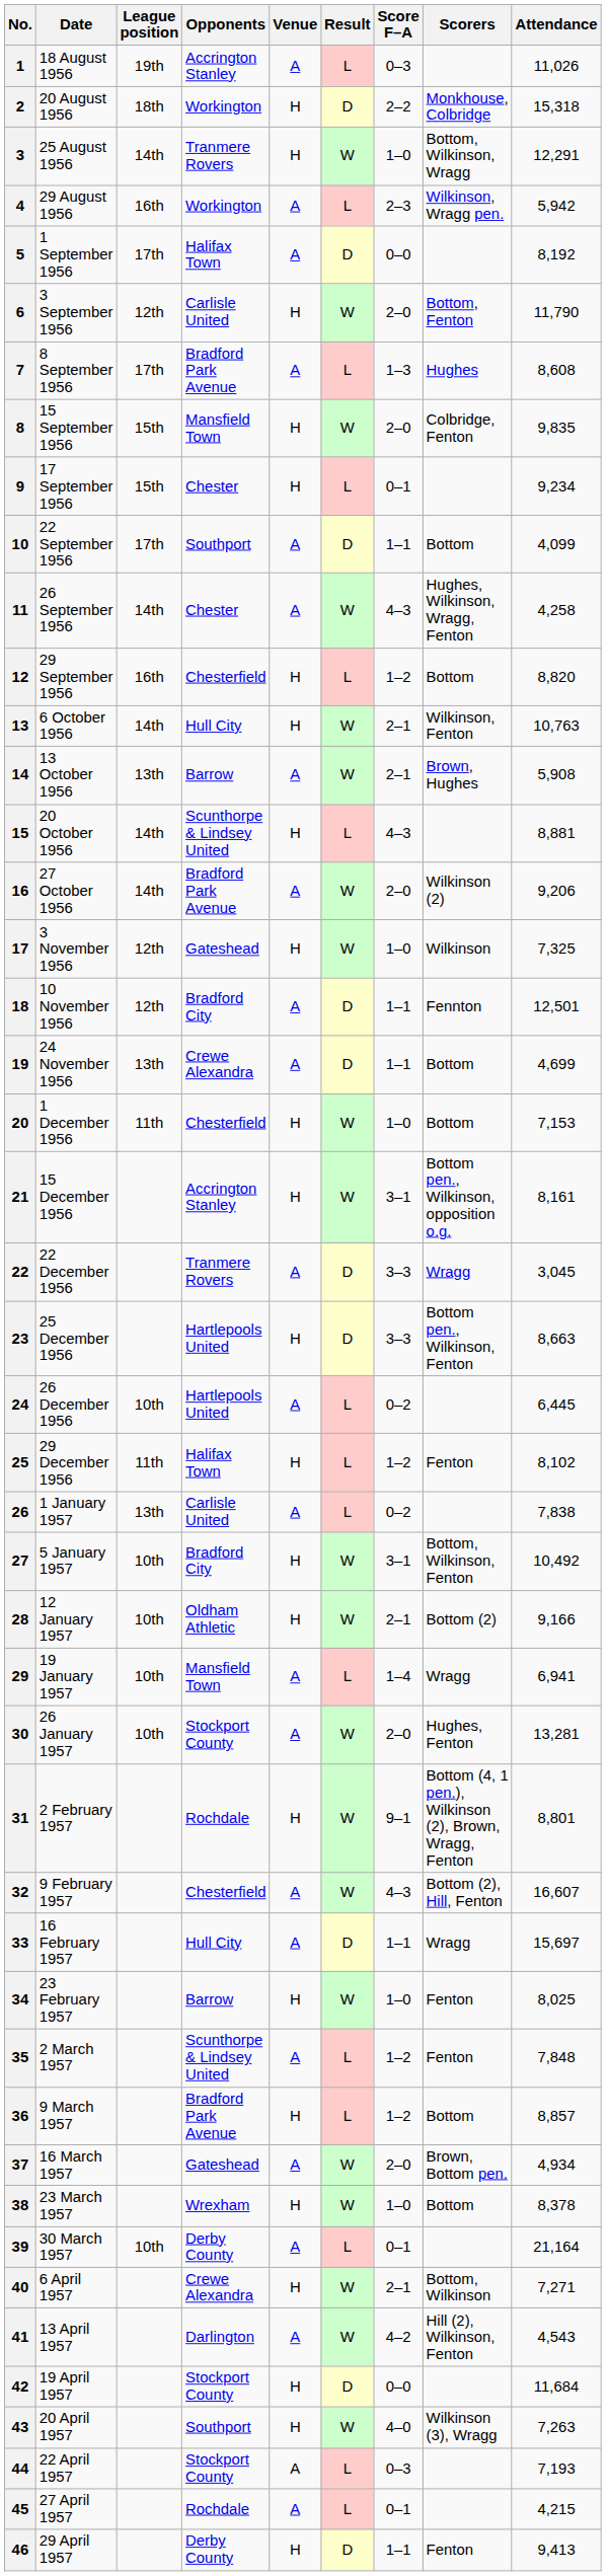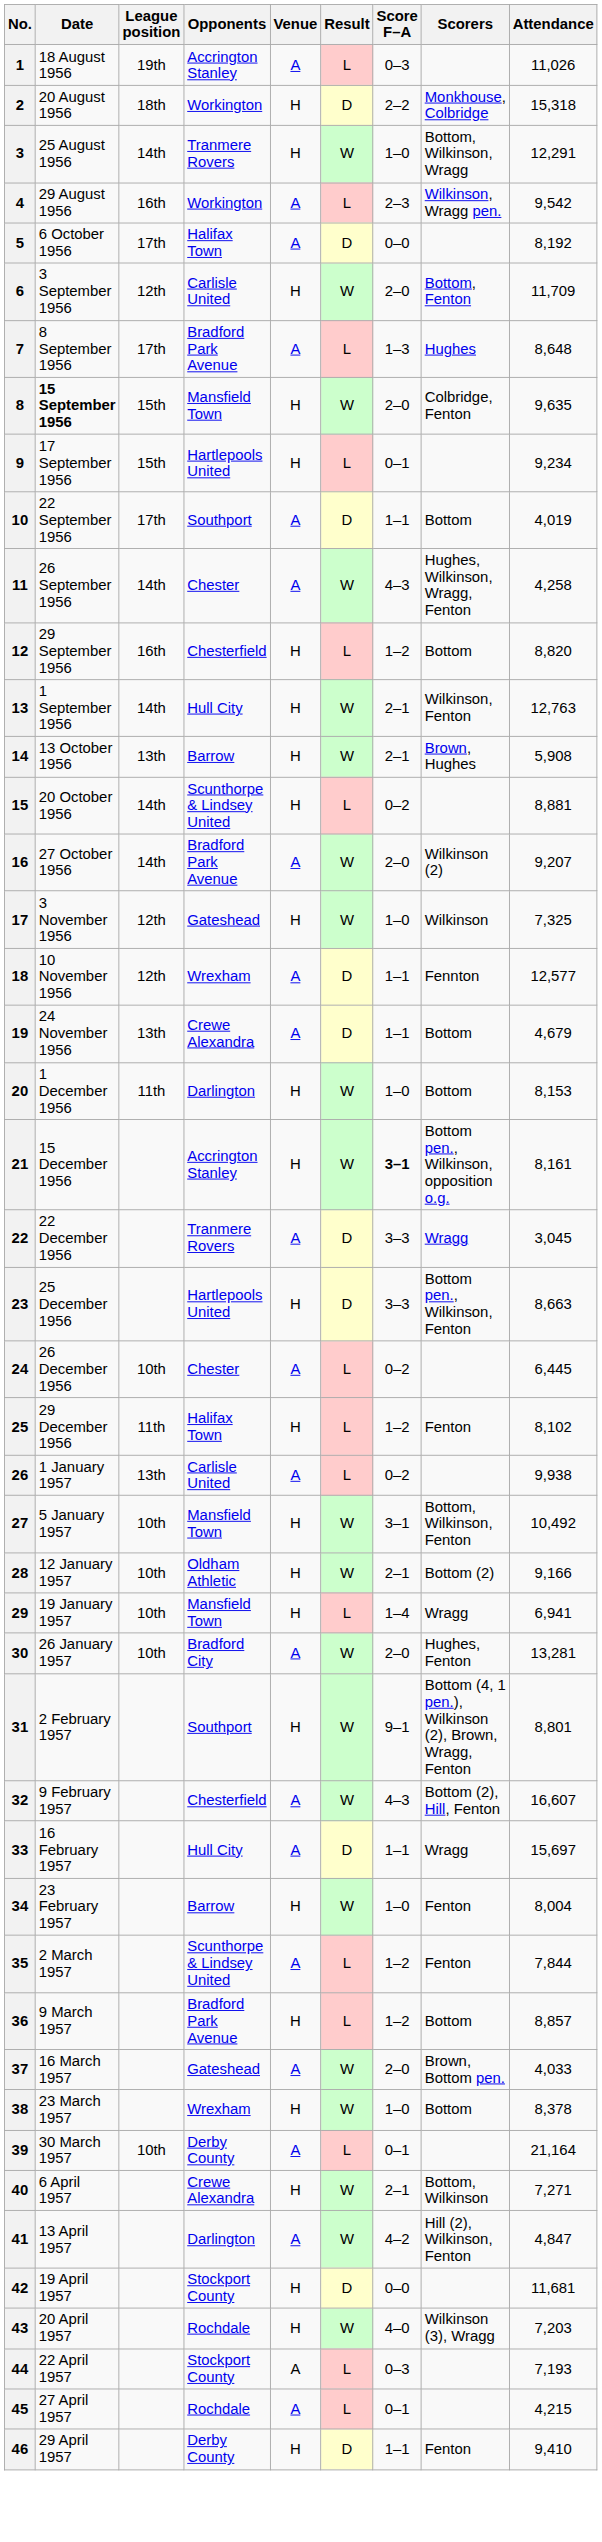4 | Attendance: 5,942 -> 9,542
5 | Date: 1 September 1956 -> 6 October 1956
6 | Attendance: 11,790 -> 11,709
7 | Attendance: 8,608 -> 8,648
8 | Date: normal -> bold
8 | Attendance: 9,835 -> 9,635
9 | Opponents: Chester -> Hartlepools United
10 | Attendance: 4,099 -> 4,019
13 | Date: 6 October 1956 -> 1 September 1956
13 | Attendance: 10,763 -> 12,763
14 | Venue: A -> H
15 | Score F–A: 4–3 -> 0–2
16 | Attendance: 9,206 -> 9,207
18 | Opponents: Bradford City -> Wrexham
18 | Attendance: 12,501 -> 12,577
19 | Attendance: 4,699 -> 4,679
20 | Opponents: Chesterfield -> Darlington
20 | Attendance: 7,153 -> 8,153
21 | Score F–A: normal -> bold
24 | Opponents: Hartlepools United -> Chester
26 | Attendance: 7,838 -> 9,938
27 | Opponents: Bradford City -> Mansfield Town
29 | Venue: A -> H
30 | Opponents: Stockport County -> Bradford City
31 | Opponents: Rochdale -> Southport
34 | Attendance: 8,025 -> 8,004
35 | Attendance: 7,848 -> 7,844
37 | Attendance: 4,934 -> 4,033
41 | Attendance: 4,543 -> 4,847
42 | Attendance: 11,684 -> 11,681
43 | Opponents: Southport -> Rochdale
43 | Attendance: 7,263 -> 7,203
46 | Attendance: 9,413 -> 9,410
